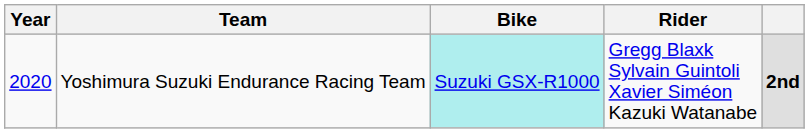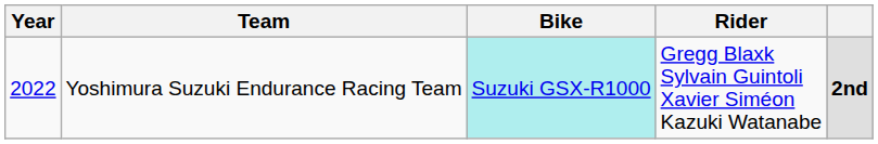Yoshimura Suzuki Endurance Racing Team | Year: 2020 -> 2022
